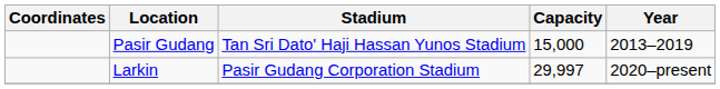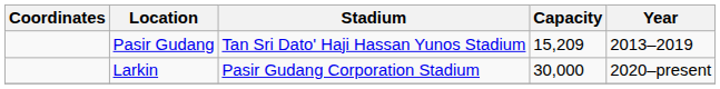Pasir Gudang | Capacity: 15,000 -> 15,209
Larkin | Capacity: 29,997 -> 30,000
